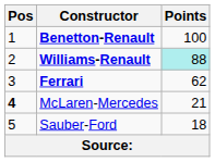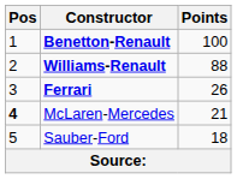Williams-Renault | Points: paleturquoise background -> no background
Ferrari | Points: 62 -> 26
